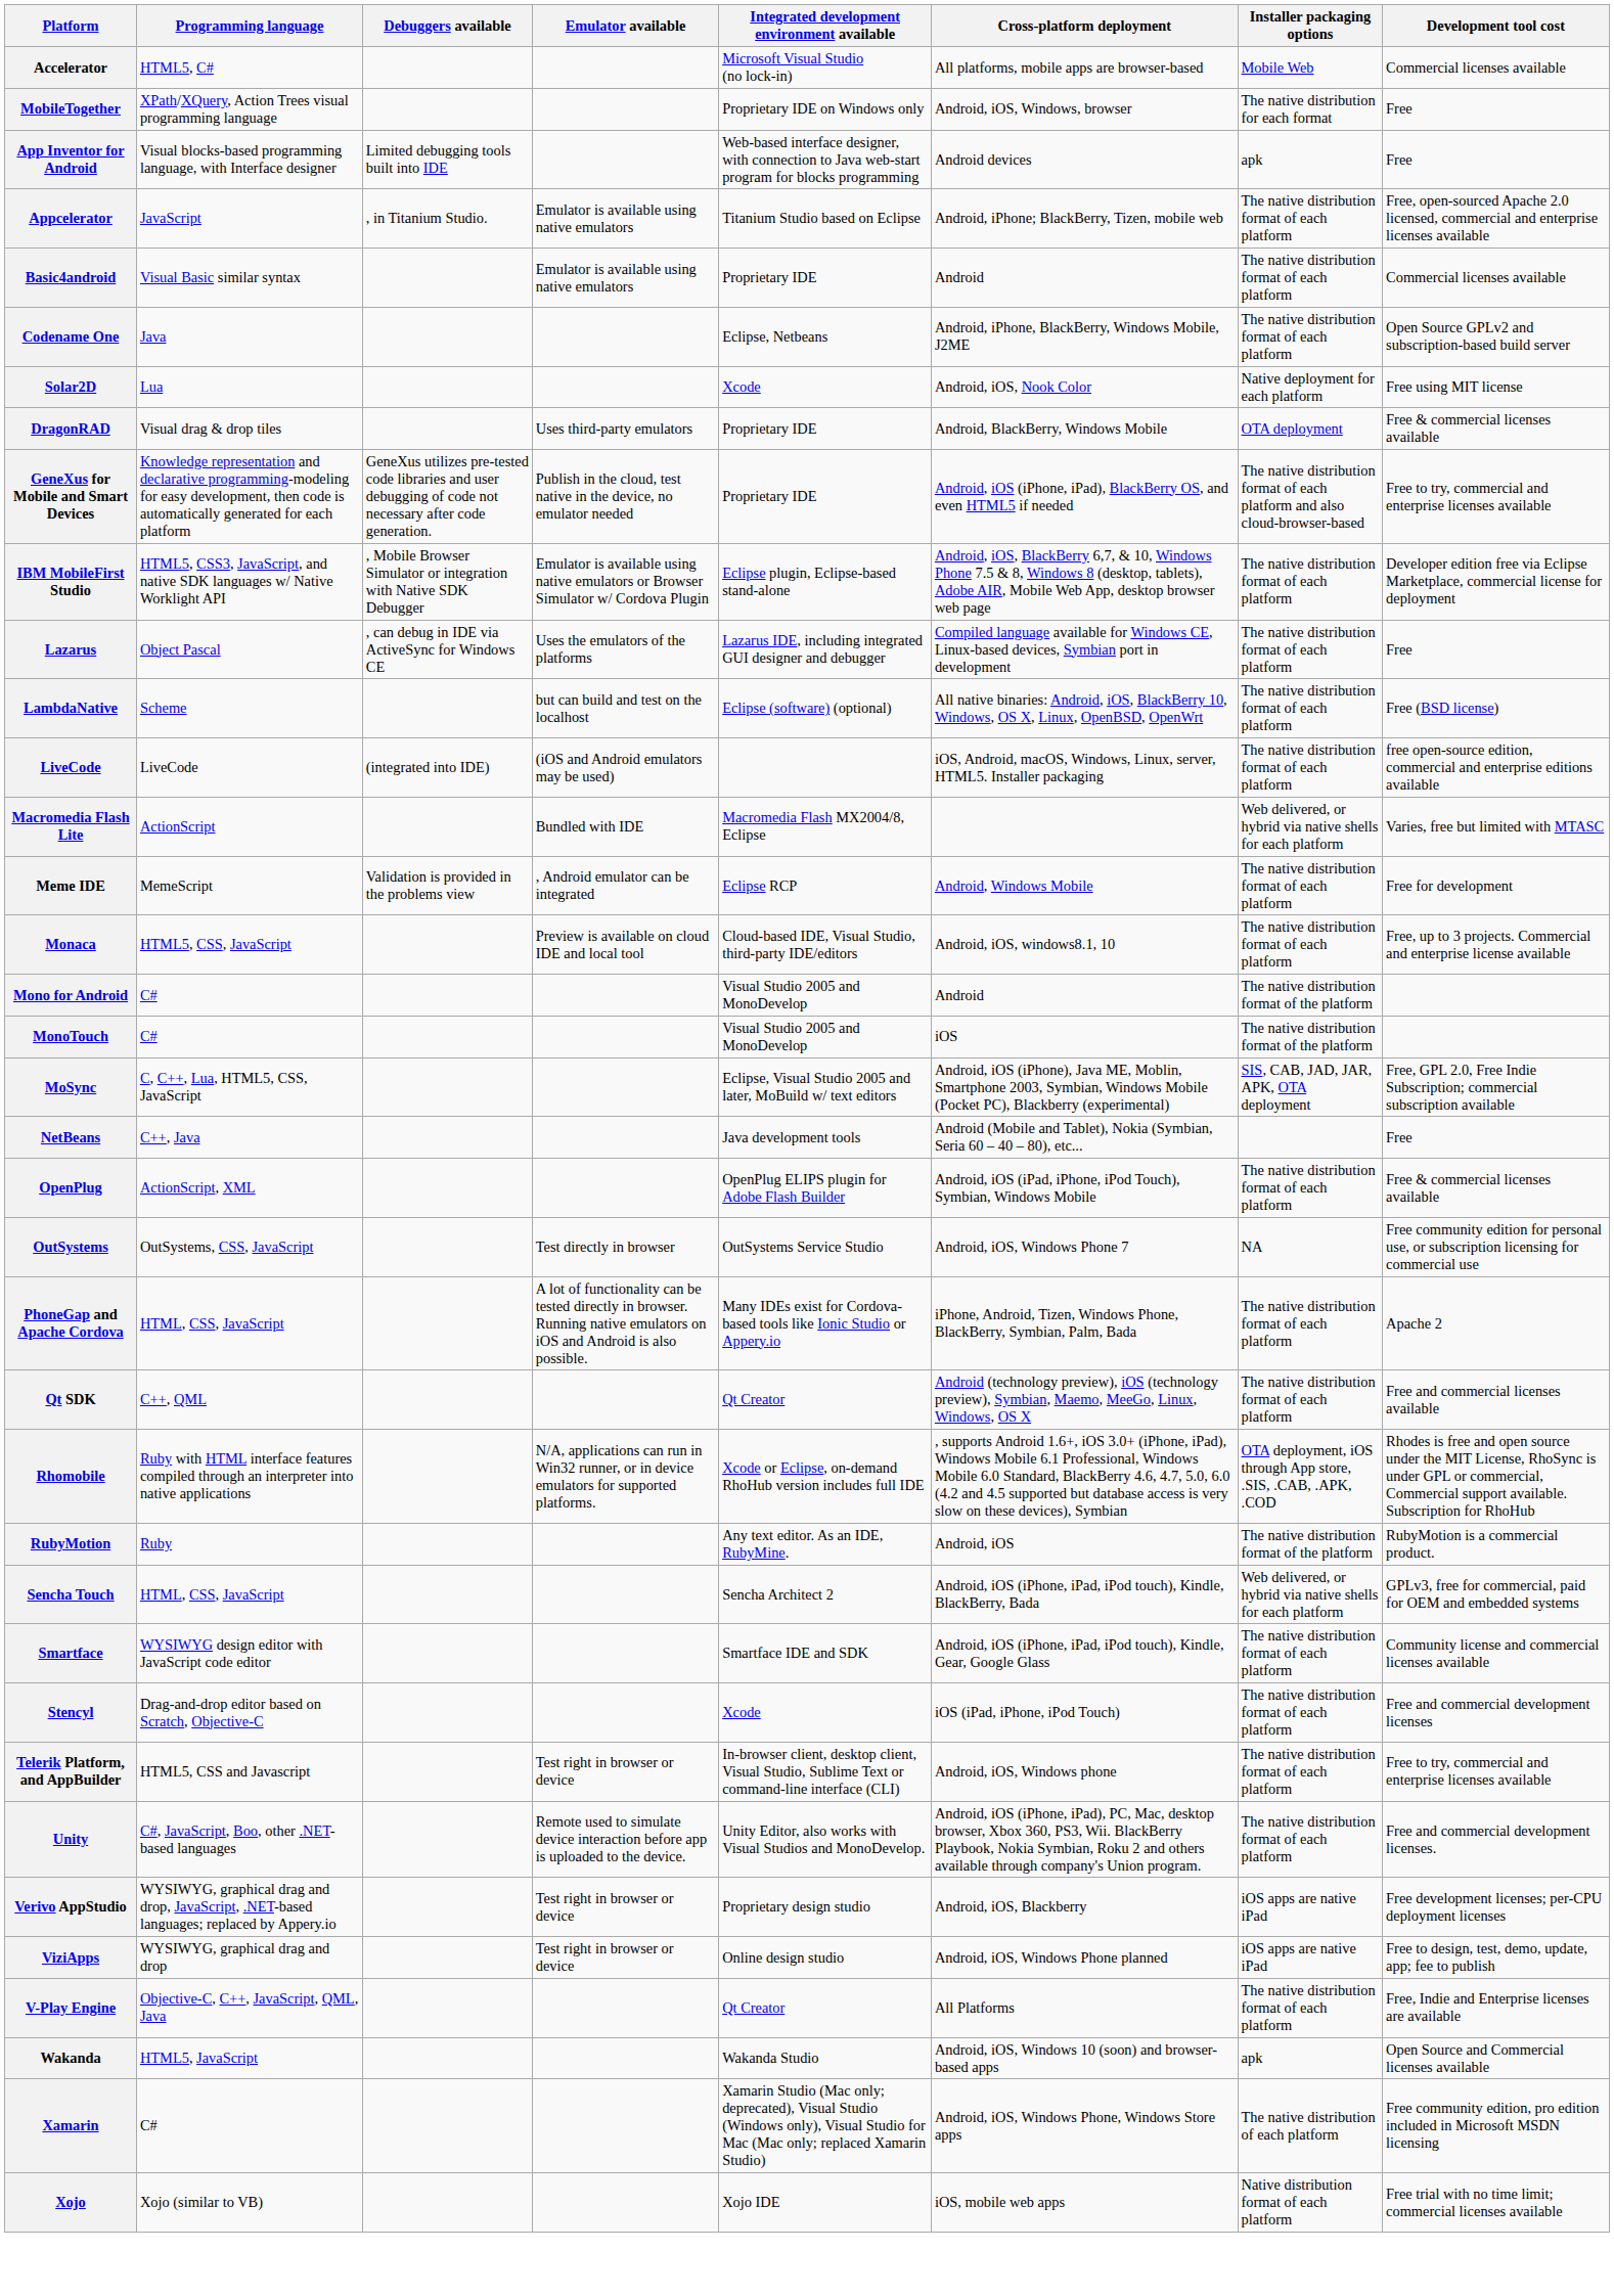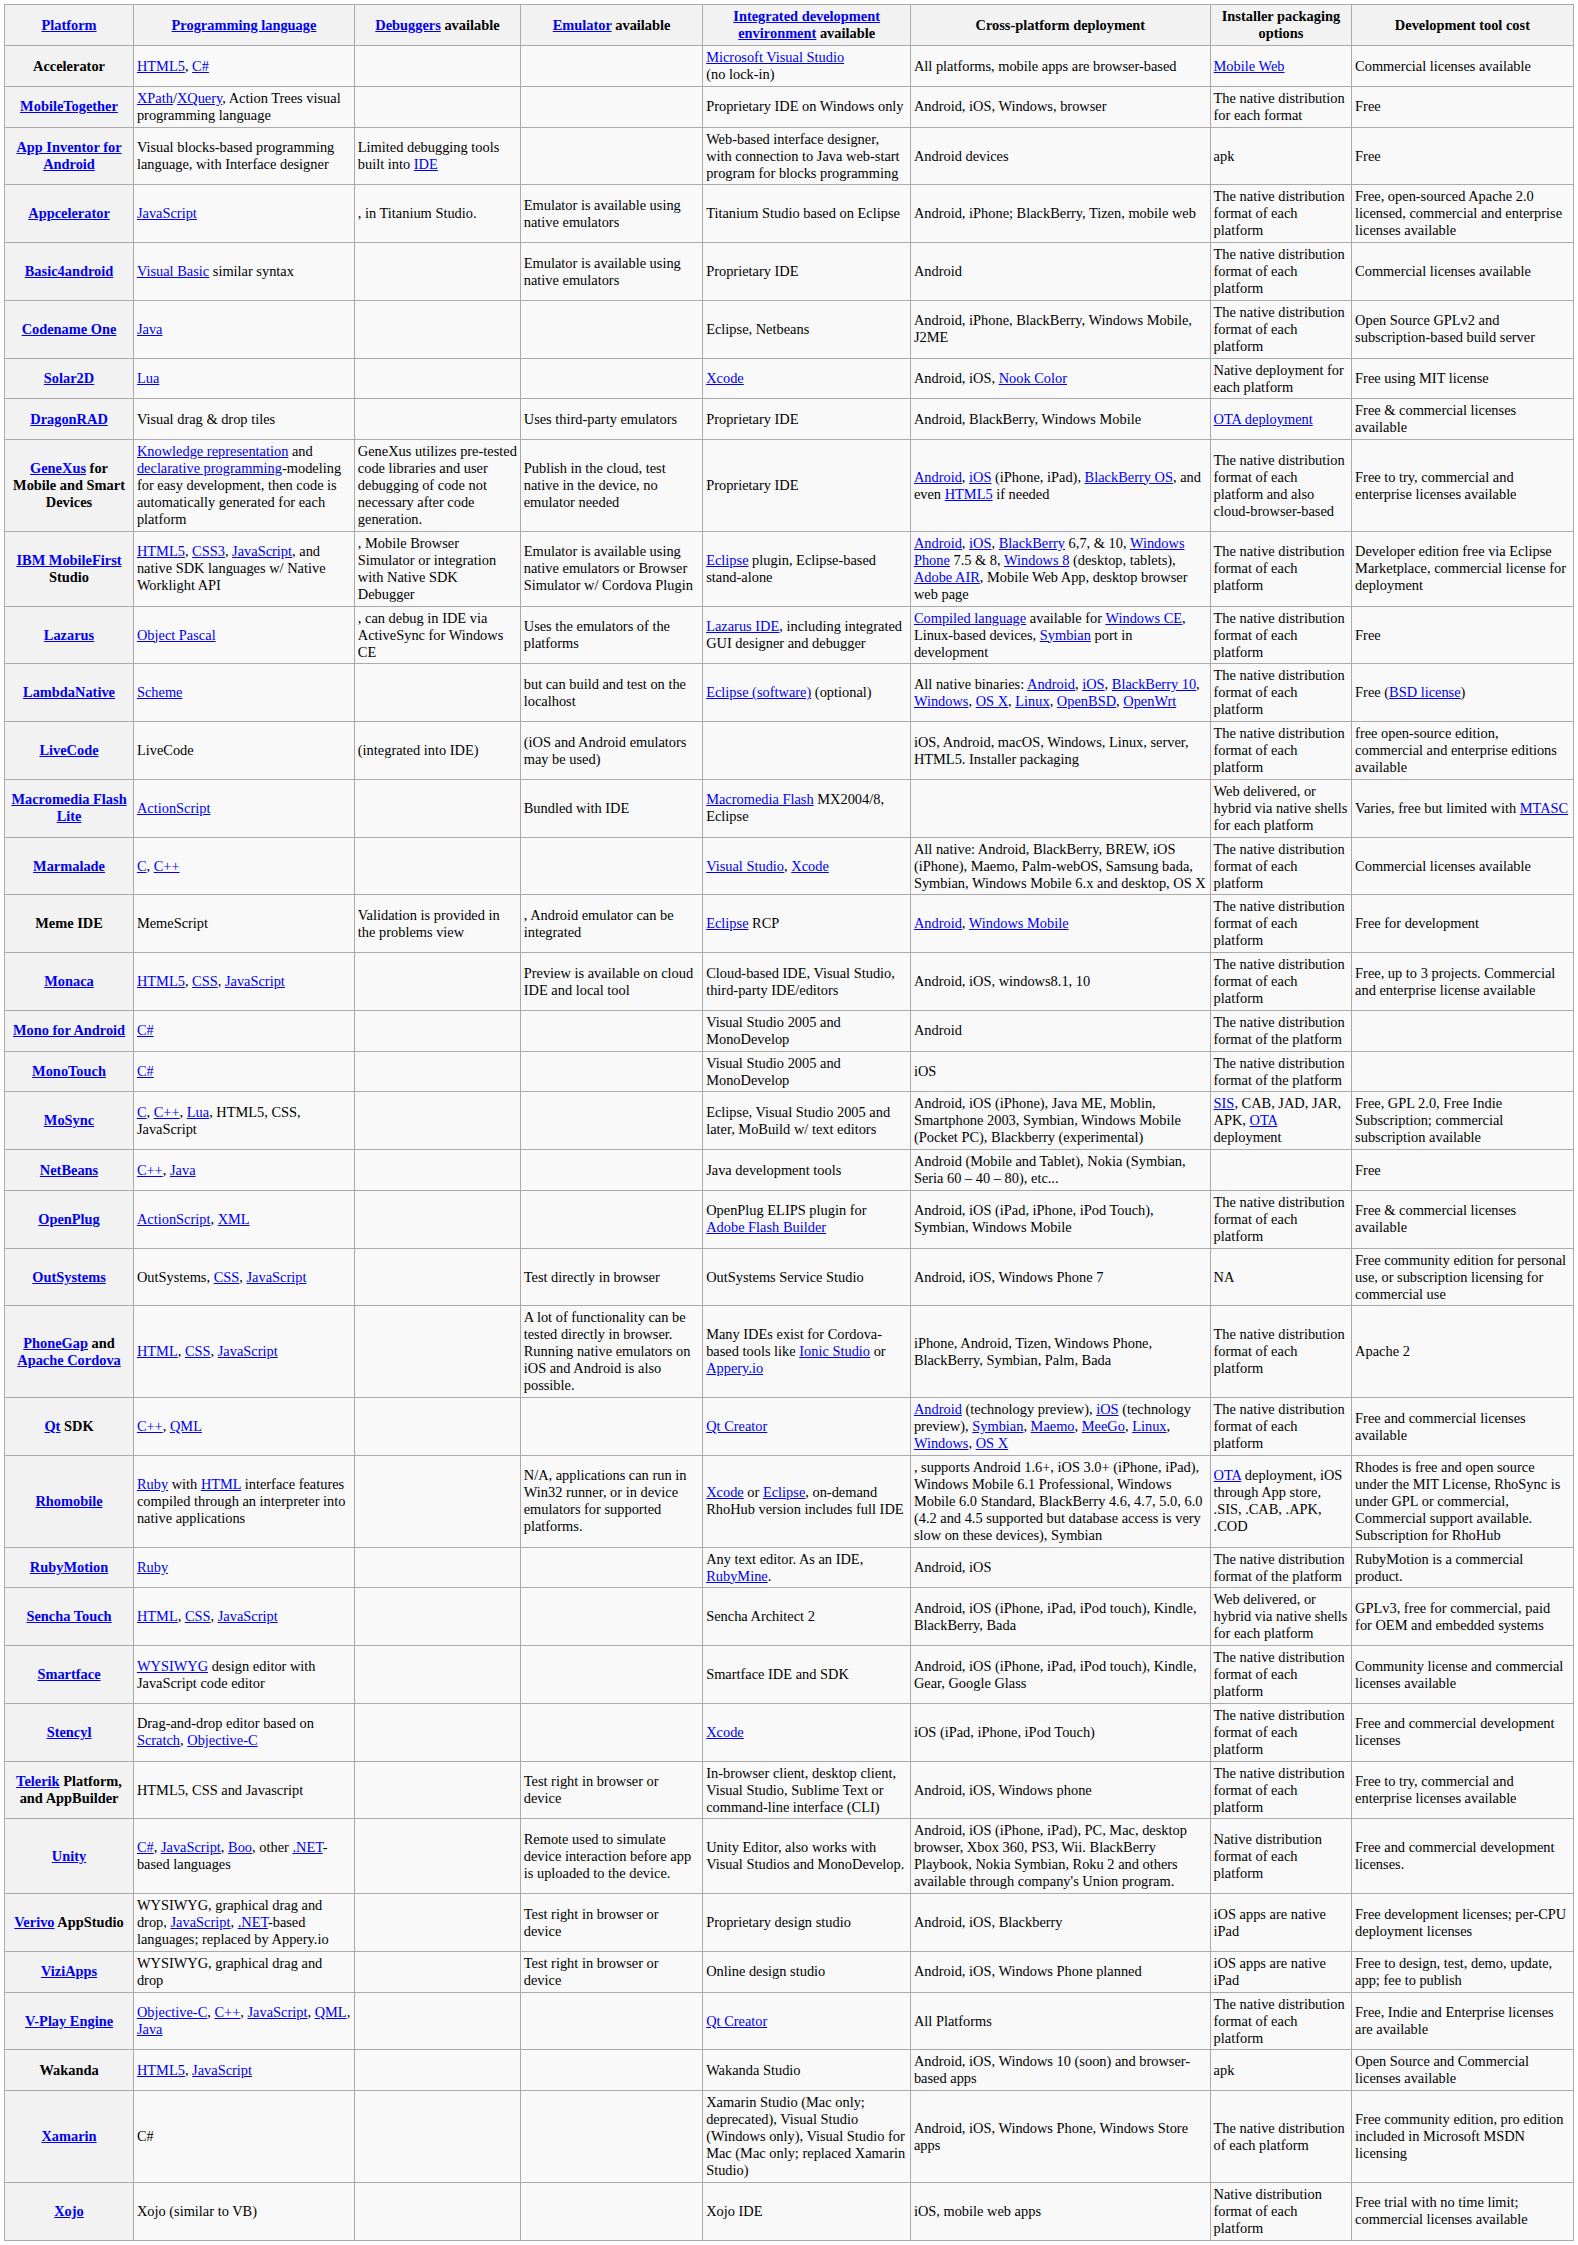+ row: Marmalade | C, C++ | Visual Studio, Xcode | All native: Android, BlackBerry, BREW, iOS (iPhone), Maemo, Palm-webOS, Samsung bada, Symbian, Windows Mobile 6.x and desktop, OS X | The native distribution format of each platform | Commercial licenses available
Unity | Installer packaging options: The native distribution format of each platform -> Native distribution format of each platform
